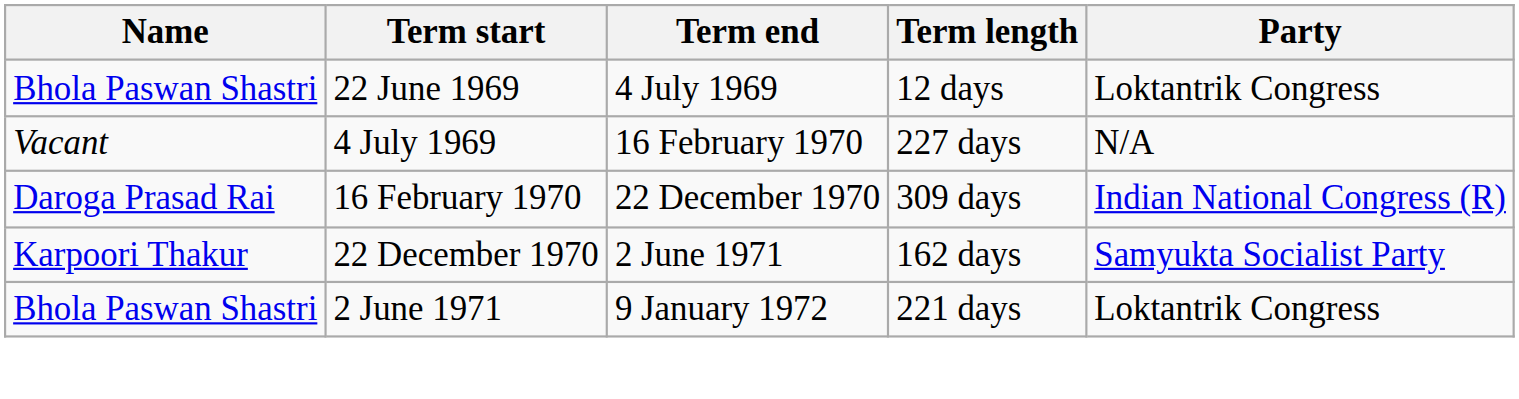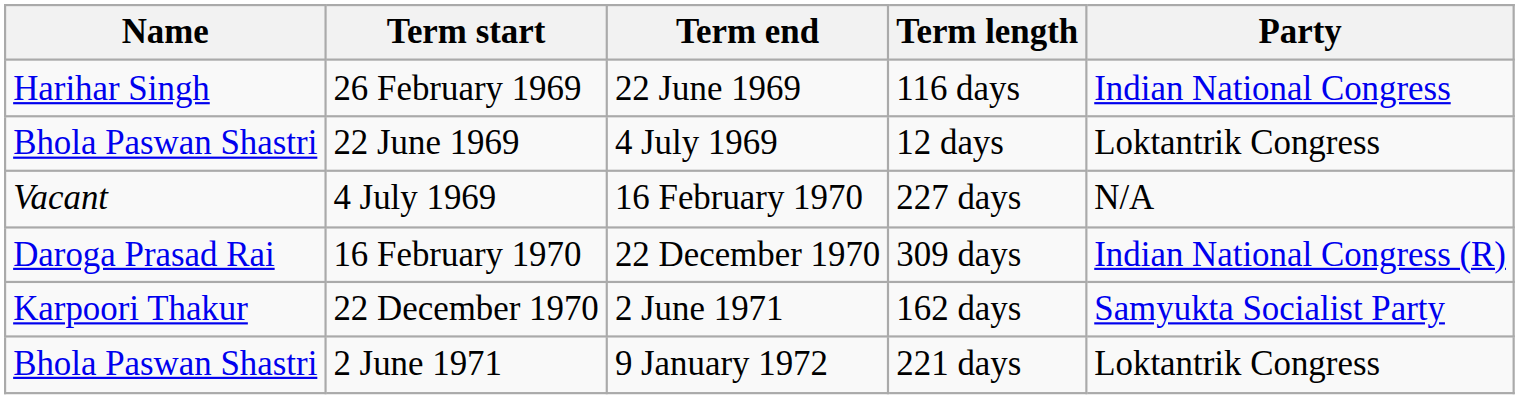+ row: Harihar Singh | 26 February 1969 | 22 June 1969 | 116 days | Indian National Congress
